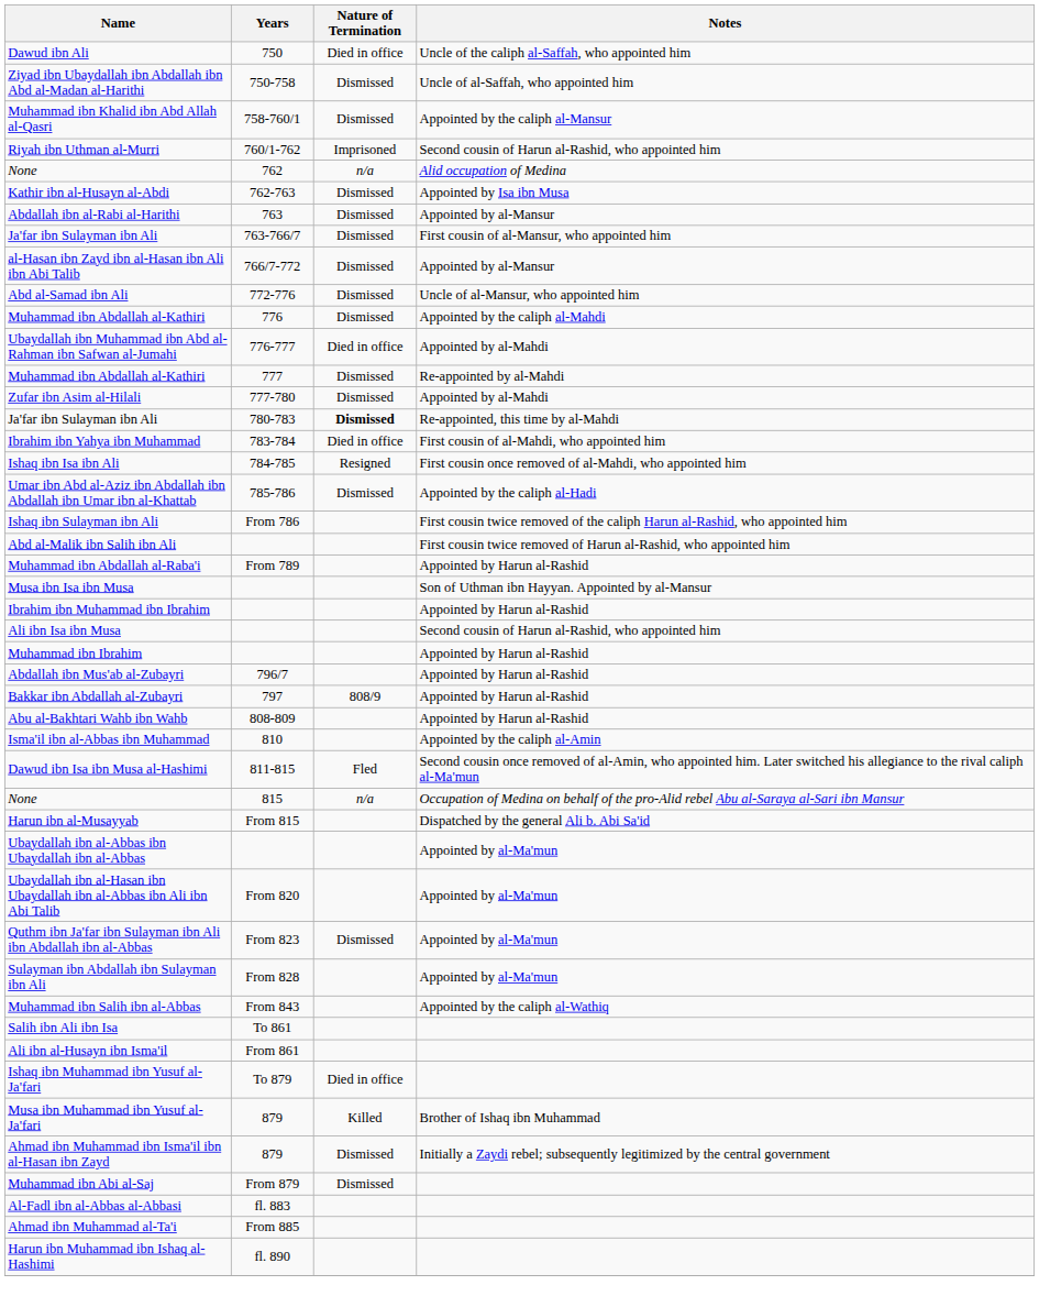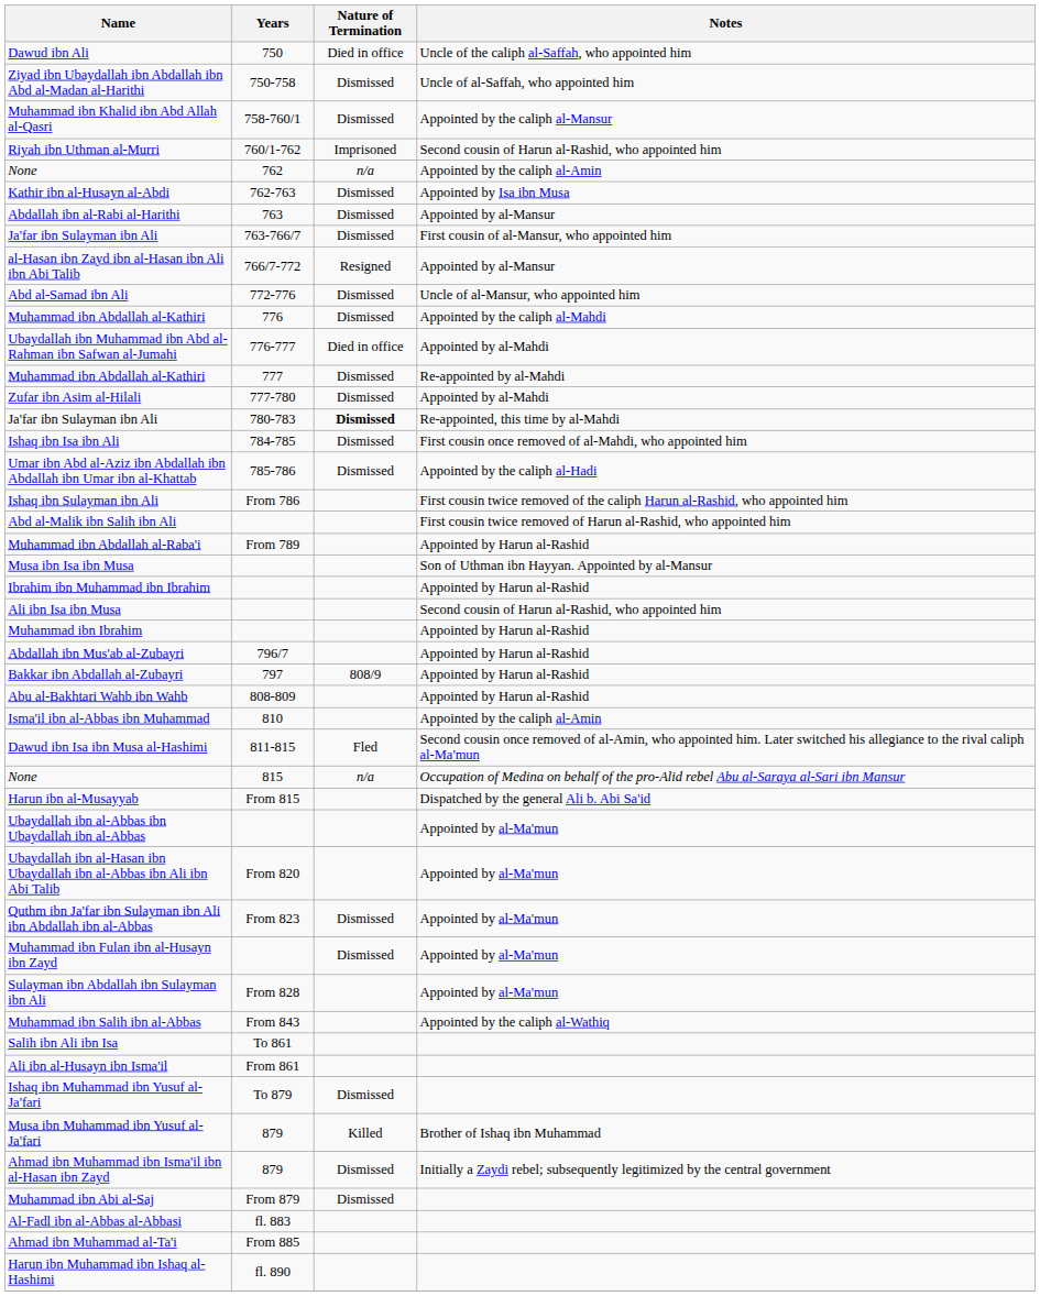None / 762 | Notes: Alid occupation of Medina -> Appointed by the caliph al-Amin
al-Hasan ibn Zayd ibn al-Hasan ibn Ali ibn Abi Talib | Nature of Termination: Dismissed -> Resigned
- row: Ibrahim ibn Yahya ibn Muhammad | 783-784 | Died in office | First cousin of al-Mahdi, who appointed him
Ishaq ibn Isa ibn Ali | Nature of Termination: Resigned -> Dismissed
+ row: Muhammad ibn Fulan ibn al-Husayn ibn Zayd | Dismissed | Appointed by al-Ma'mun
Ishaq ibn Muhammad ibn Yusuf al-Ja'fari | Nature of Termination: Died in office -> Dismissed
